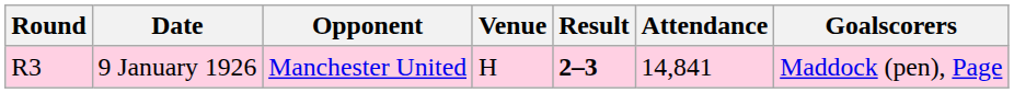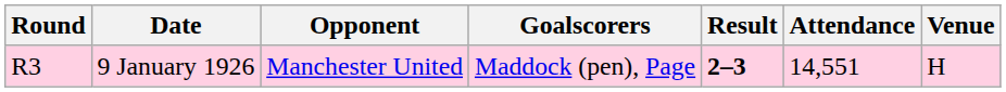columns swapped: Venue <-> Goalscorers
9 January 1926 | Attendance: 14,841 -> 14,551
